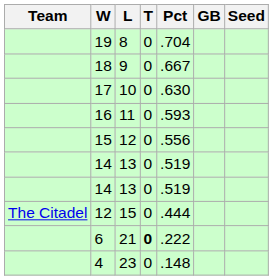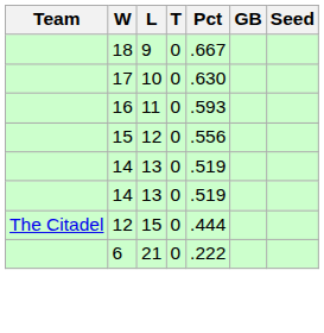- row: 19 | 8 | 0 | .704
6 | T: bold -> normal
- row: 4 | 23 | 0 | .148
